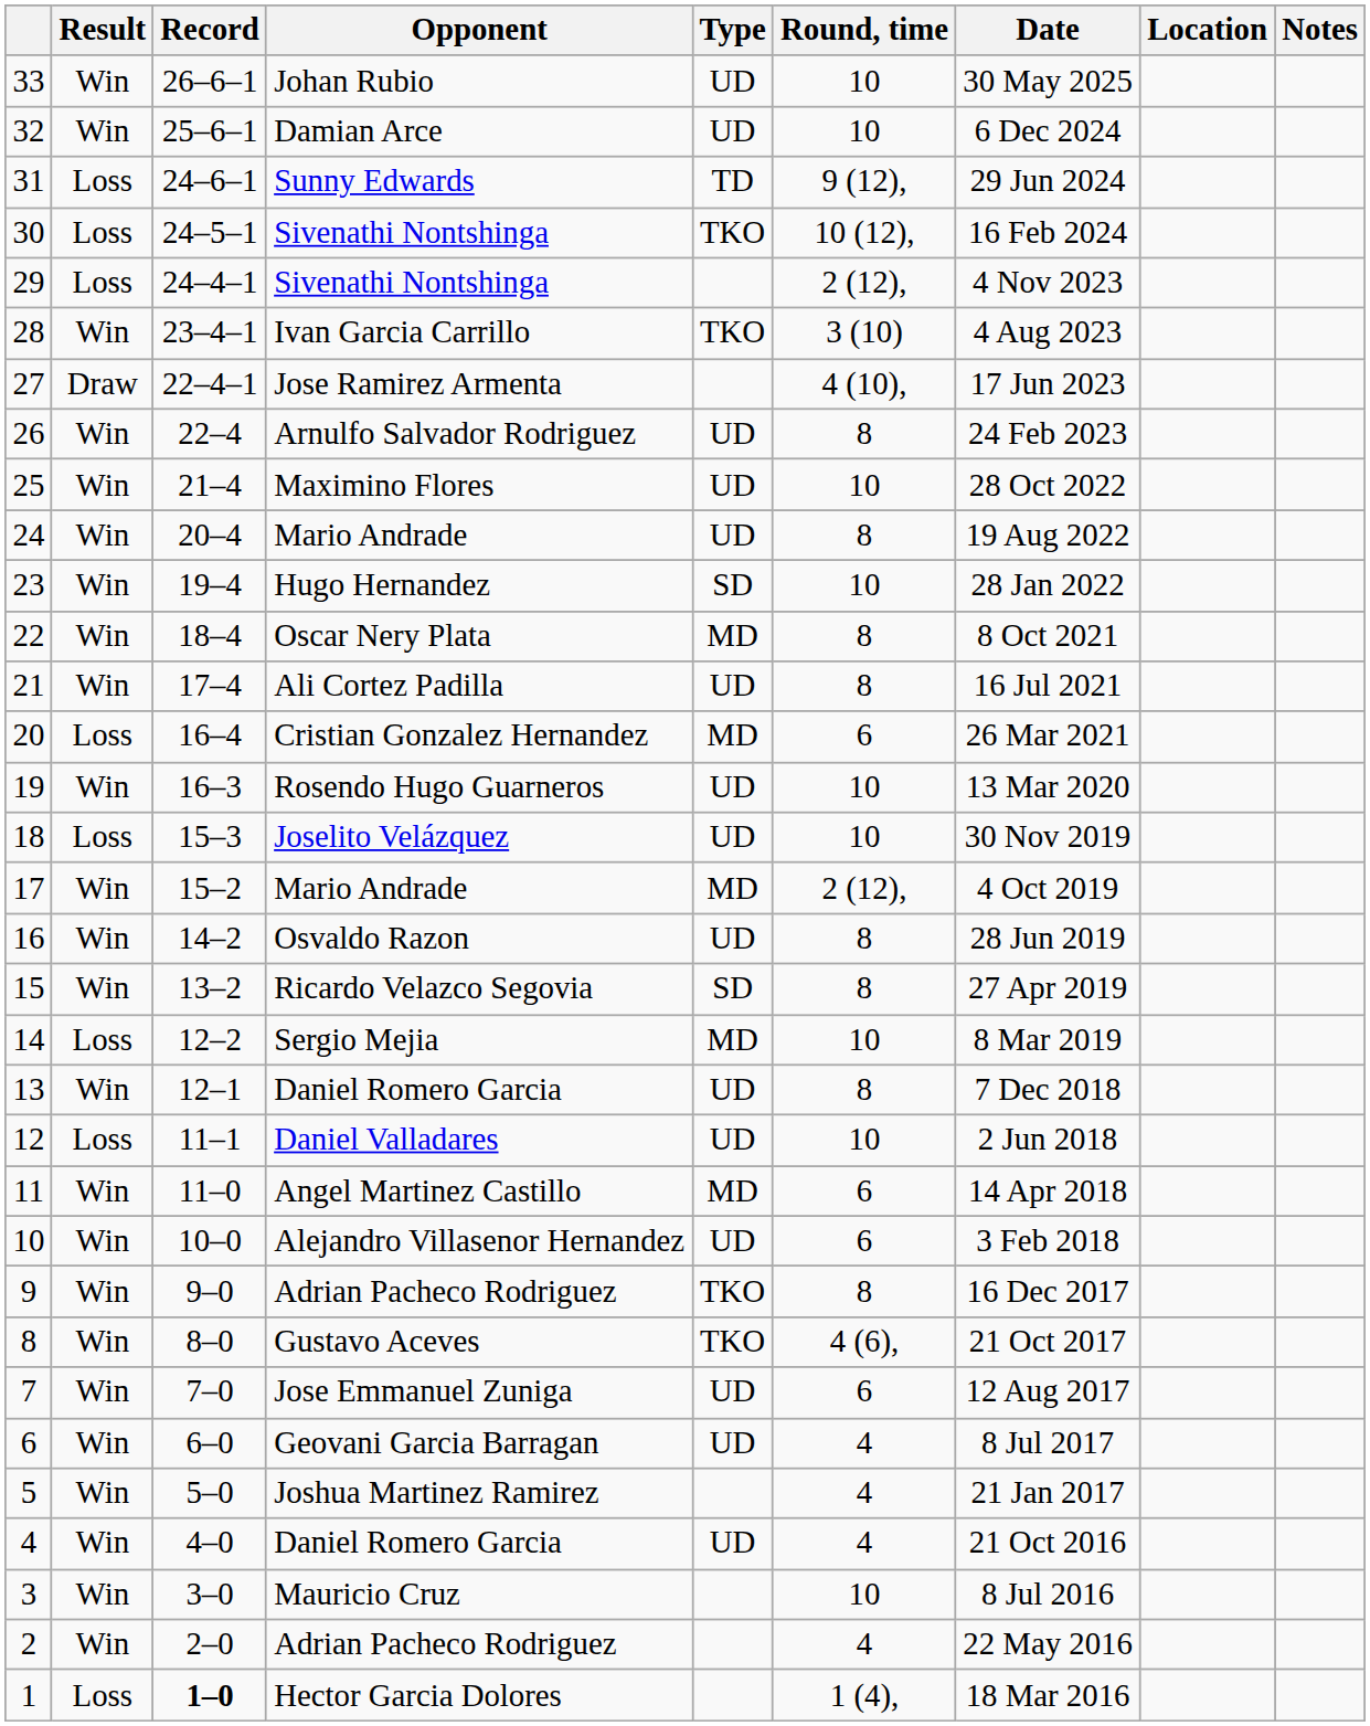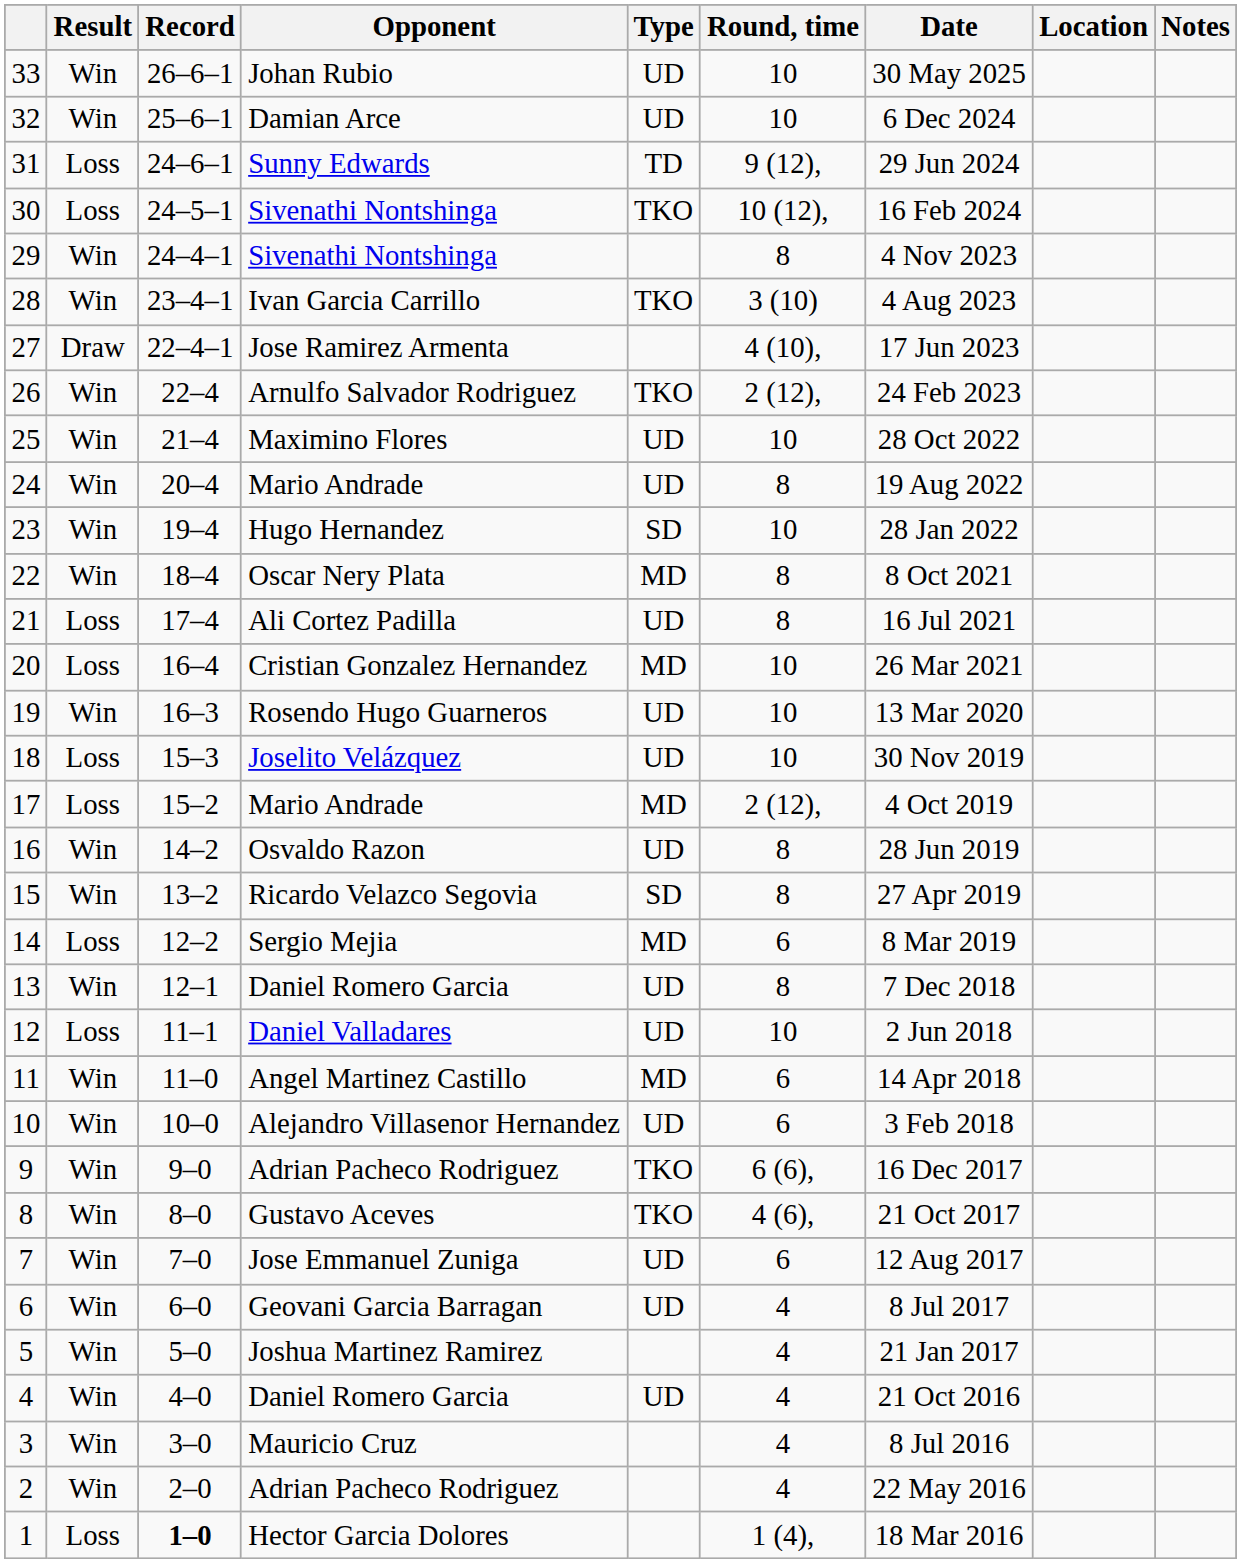29 | Result: Loss -> Win
29 | Round, time: 2 (12), -> 8
26 | Type: UD -> TKO
26 | Round, time: 8 -> 2 (12),
21 | Result: Win -> Loss
20 | Round, time: 6 -> 10
17 | Result: Win -> Loss
14 | Round, time: 10 -> 6
9 | Round, time: 8 -> 6 (6),
3 | Round, time: 10 -> 4
